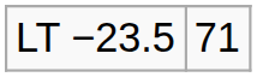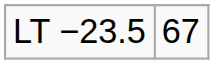LT −23.5 | column 2: 71 -> 67
